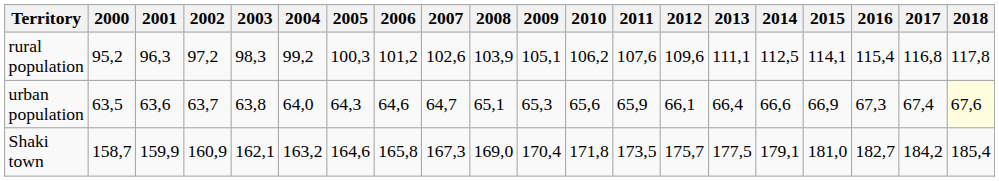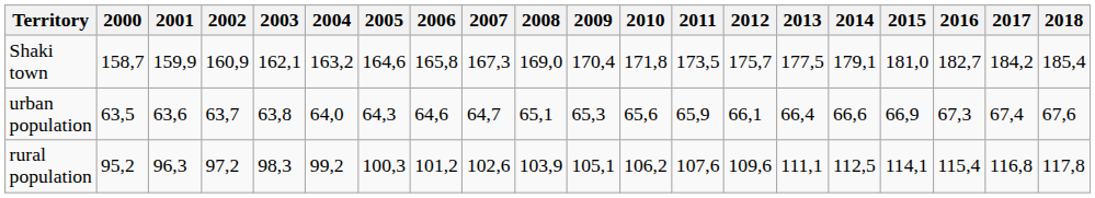rows swapped: Shaki town <-> rural population
urban population | 2018: lightyellow background -> no background
